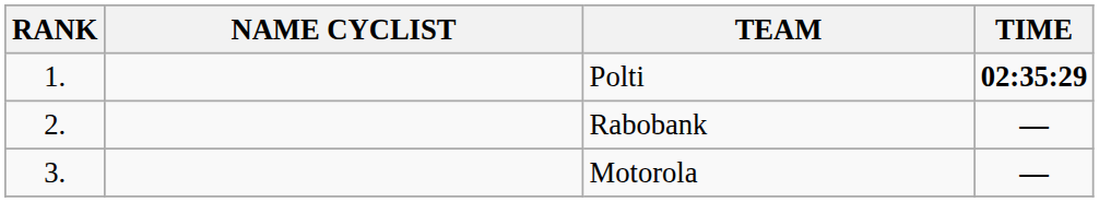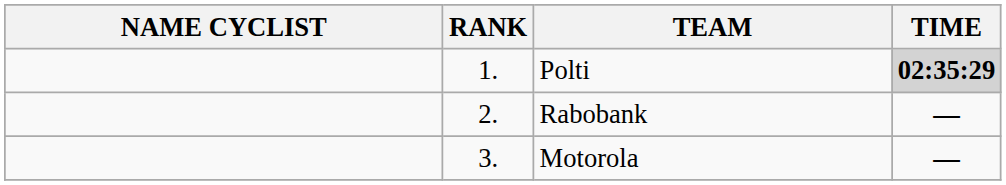columns swapped: RANK <-> NAME CYCLIST
Polti | TIME: no background -> lightgrey background
